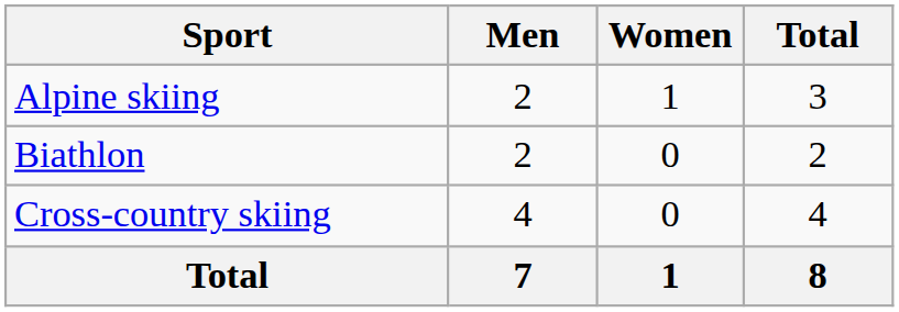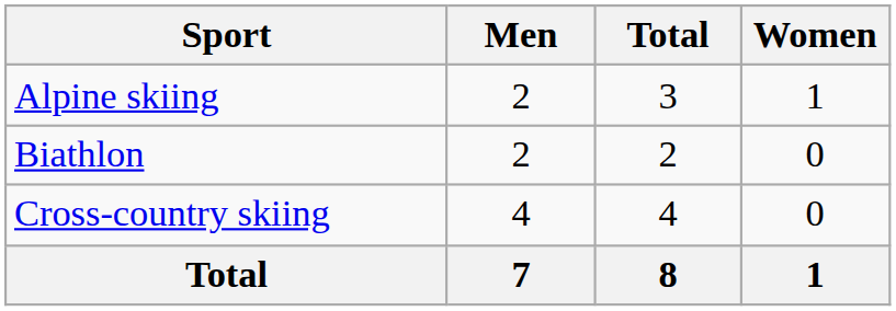columns swapped: Women <-> Total
